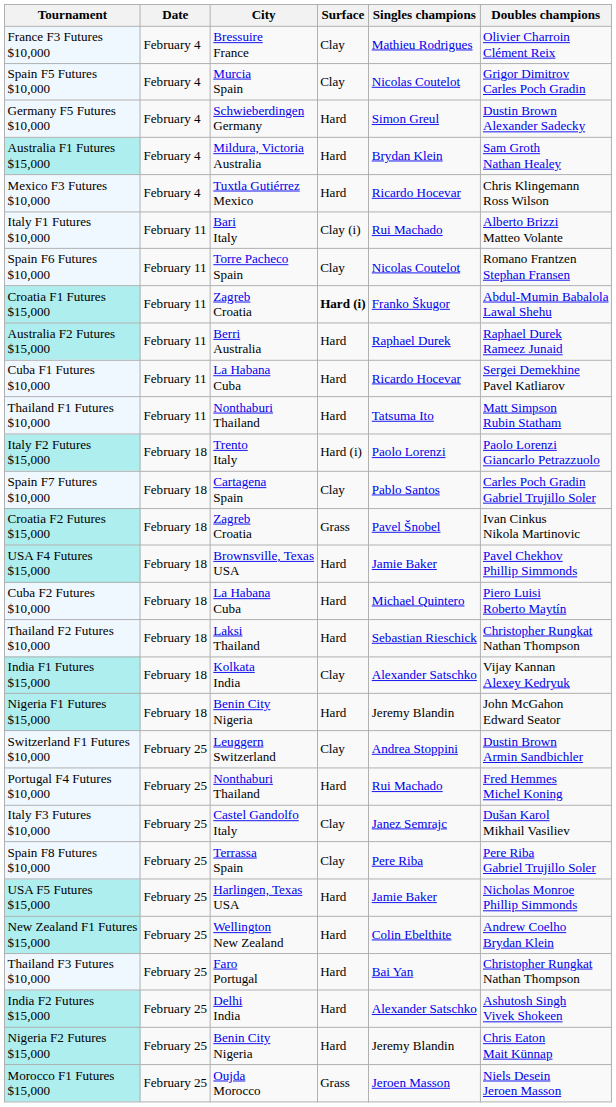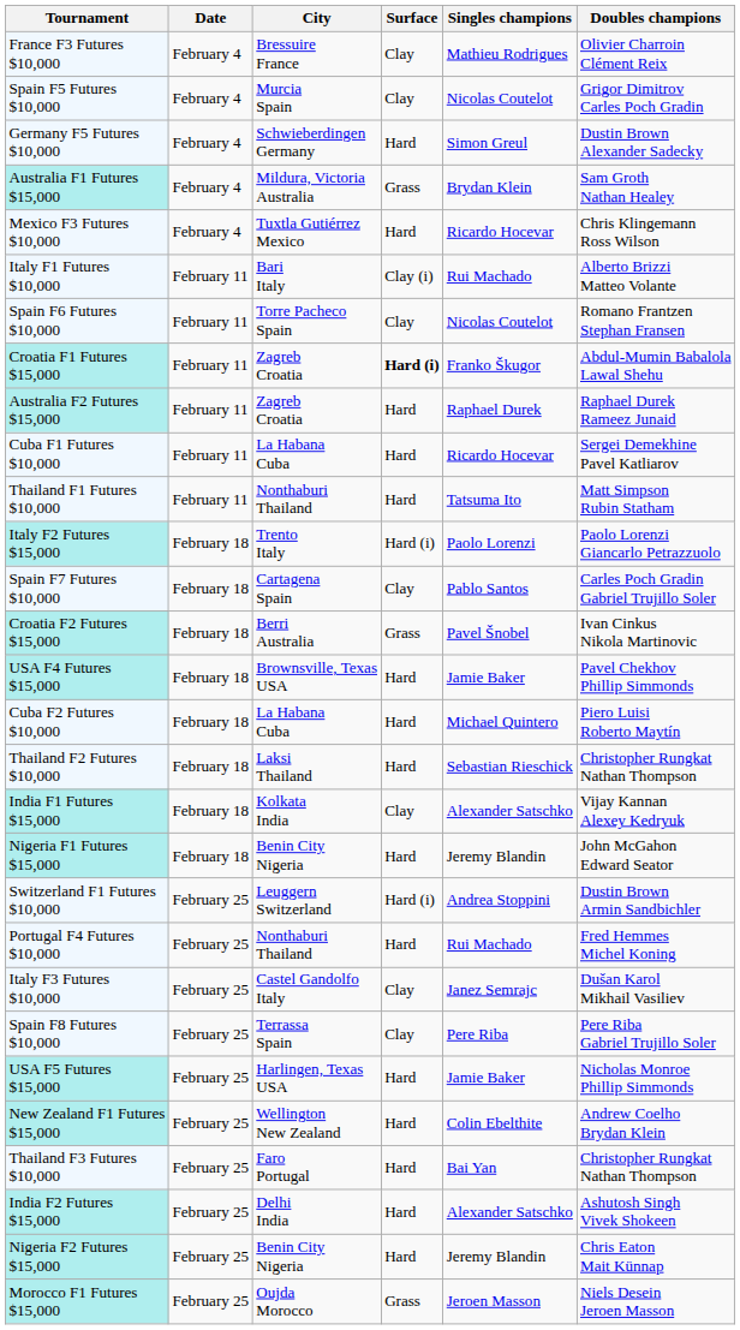Australia F1 Futures $15,000 | Surface: Hard -> Grass
Australia F2 Futures $15,000 | City: Berri Australia -> Zagreb Croatia
Croatia F2 Futures $15,000 | City: Zagreb Croatia -> Berri Australia
Switzerland F1 Futures $10,000 | Surface: Clay -> Hard (i)
